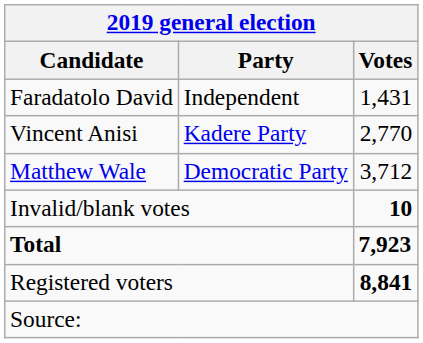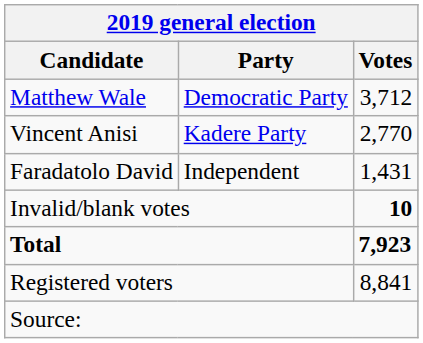rows swapped: Matthew Wale <-> Faradatolo David
Registered voters | Votes: bold -> normal
